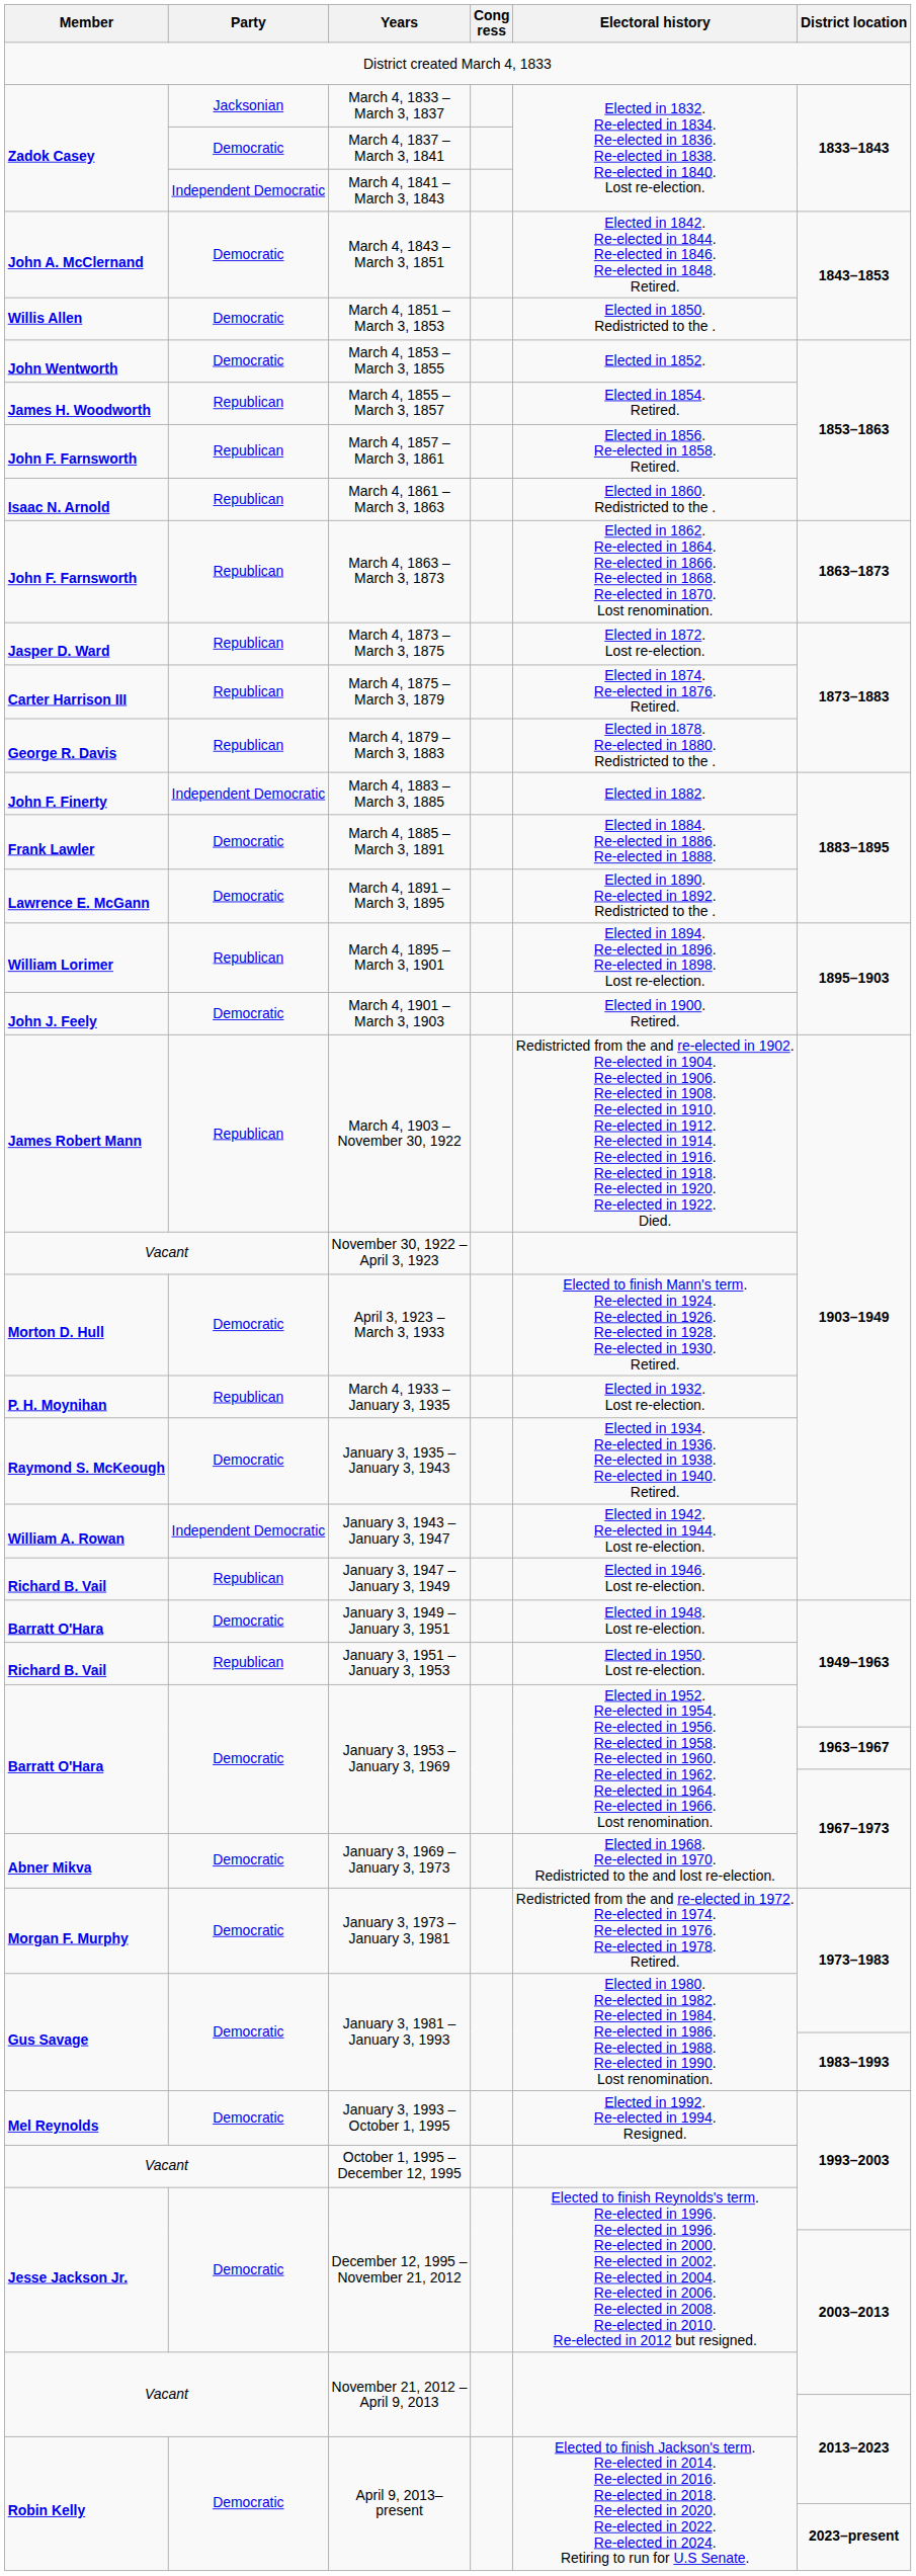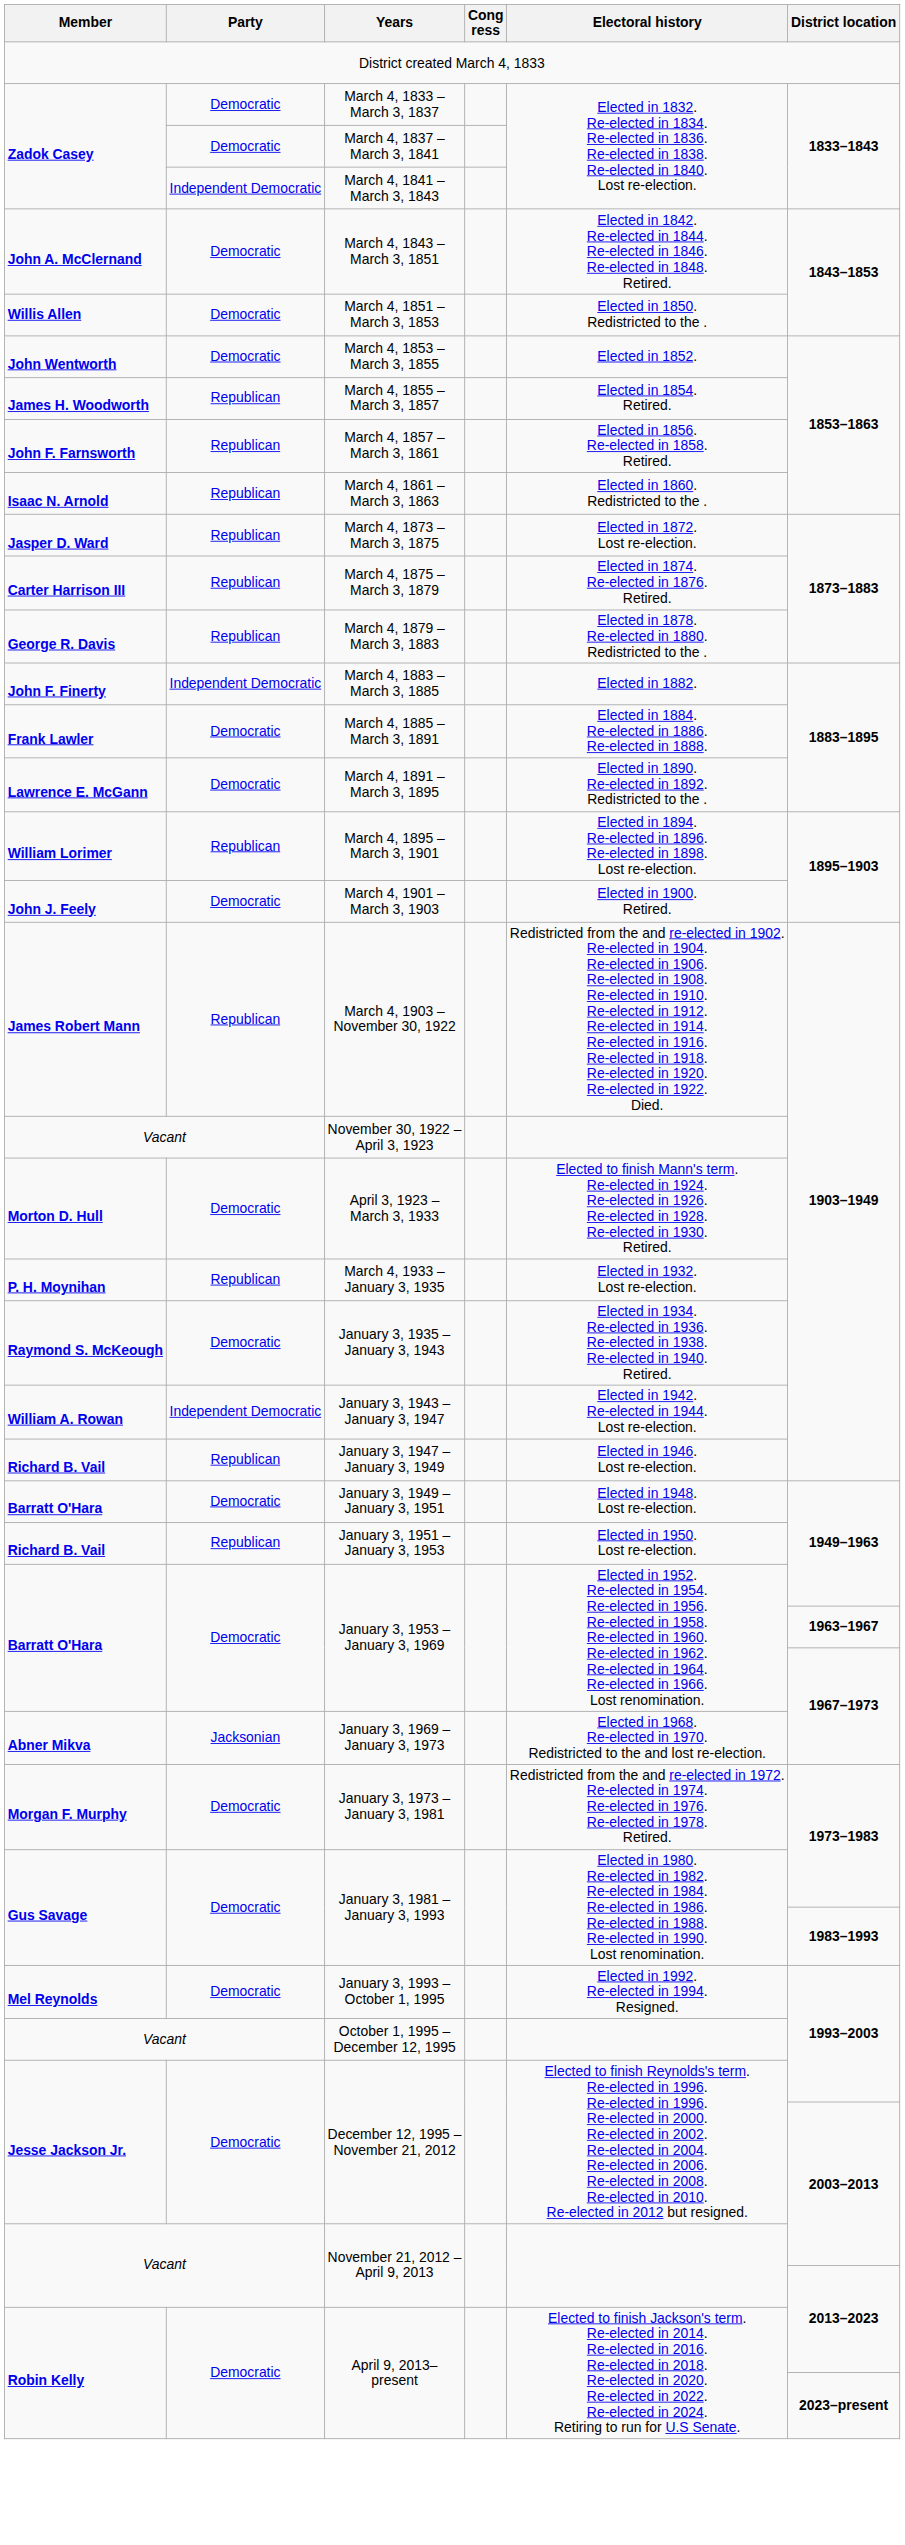March 4, 1833 – March 3, 1837 | Party: Jacksonian -> Democratic
- row: John F. Farnsworth | Republican | March 4, 1863 – March 3, 1873 | Elected in 1862. Re-elected in 1864. Re-elected in 1866. Re-elected in 1868. Re-elected in 1870. Lost renomination. | 1863–1873
January 3, 1969 – January 3, 1973 | Party: Democratic -> Jacksonian
